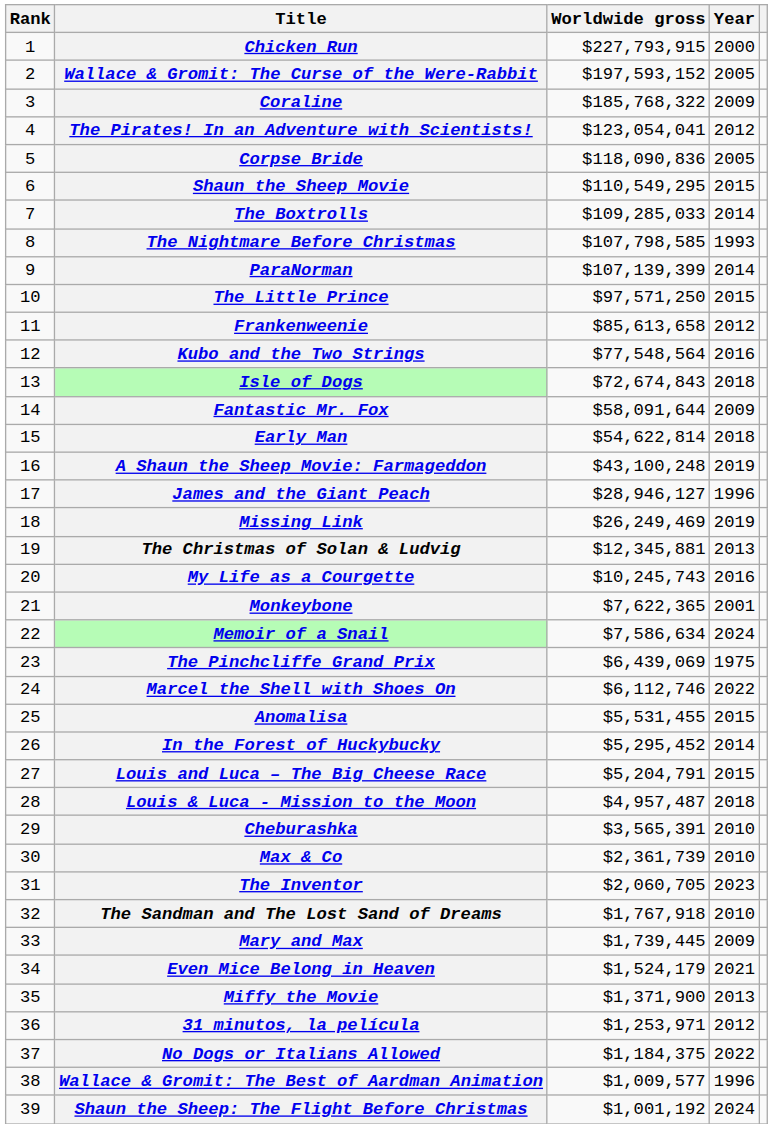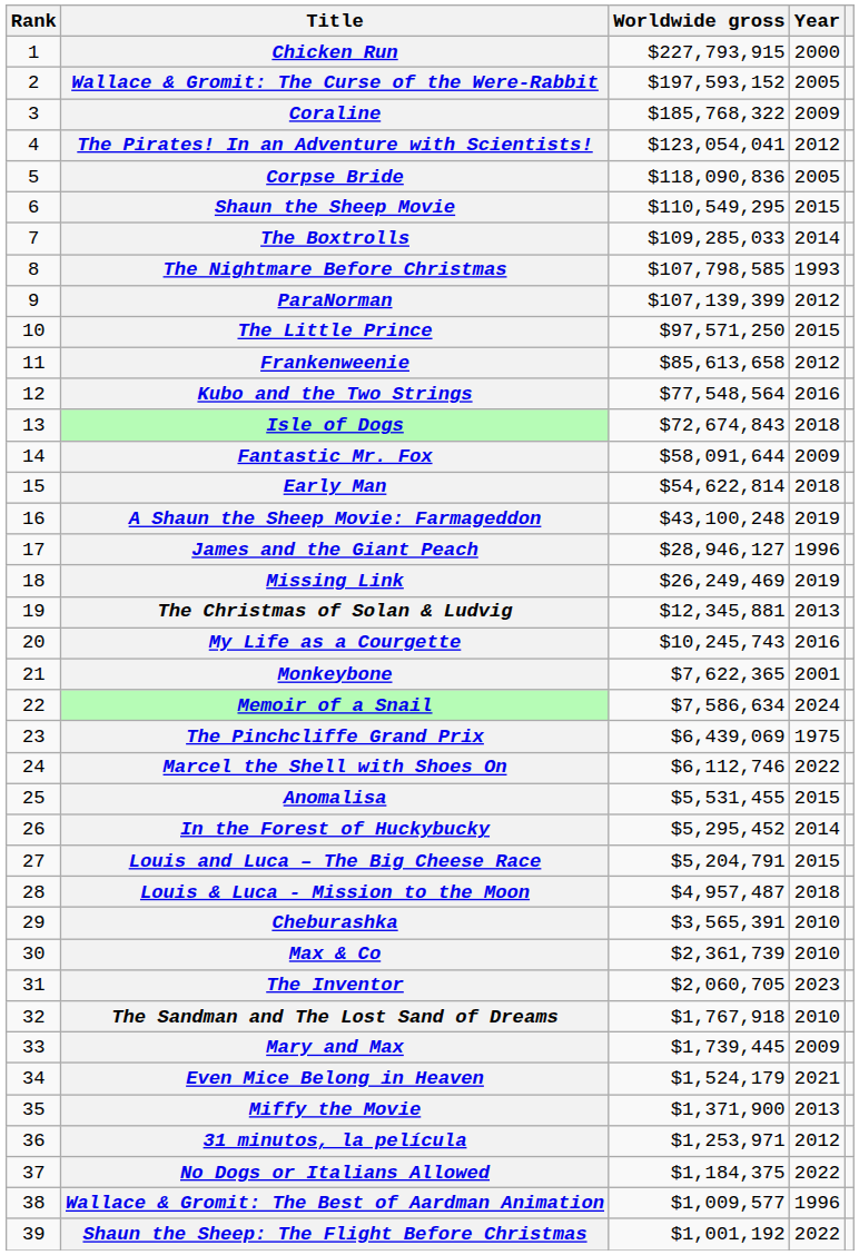ParaNorman | Year: 2014 -> 2012
Shaun the Sheep: The Flight Before Christmas | Year: 2024 -> 2022
